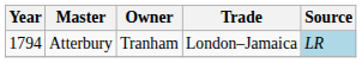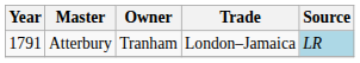Atterbury | Year: 1794 -> 1791
